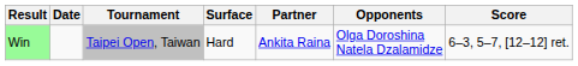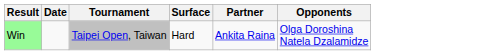- column: Score | 6–3, 5–7, [12–12] ret.
